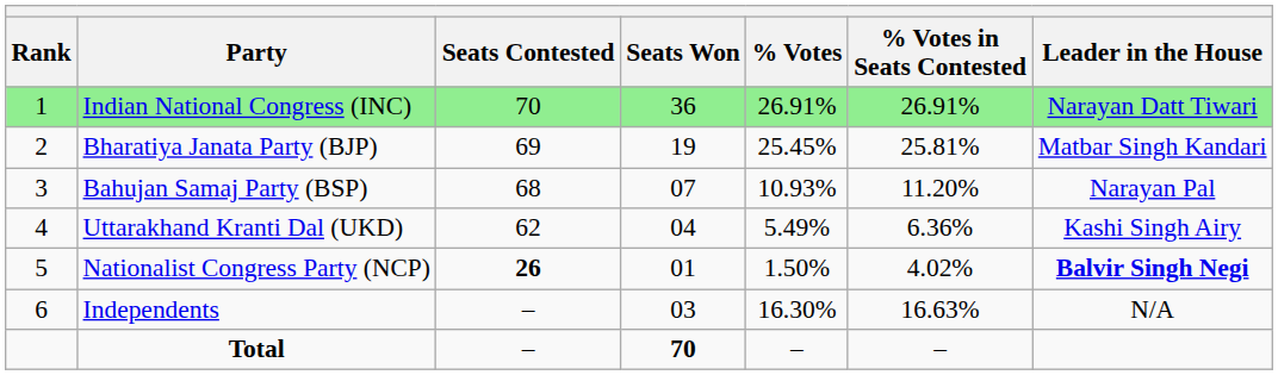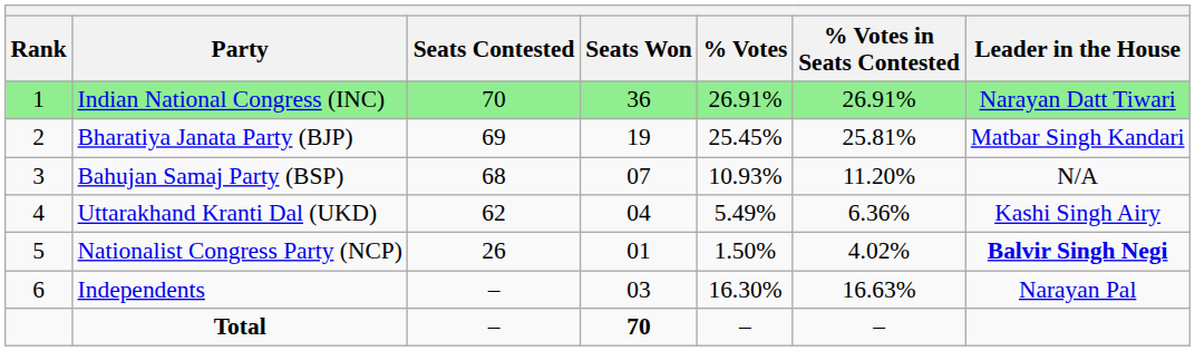Bahujan Samaj Party (BSP) | Leader in the House: Narayan Pal -> N/A
Nationalist Congress Party (NCP) | Seats Contested: bold -> normal
Independents | Leader in the House: N/A -> Narayan Pal
